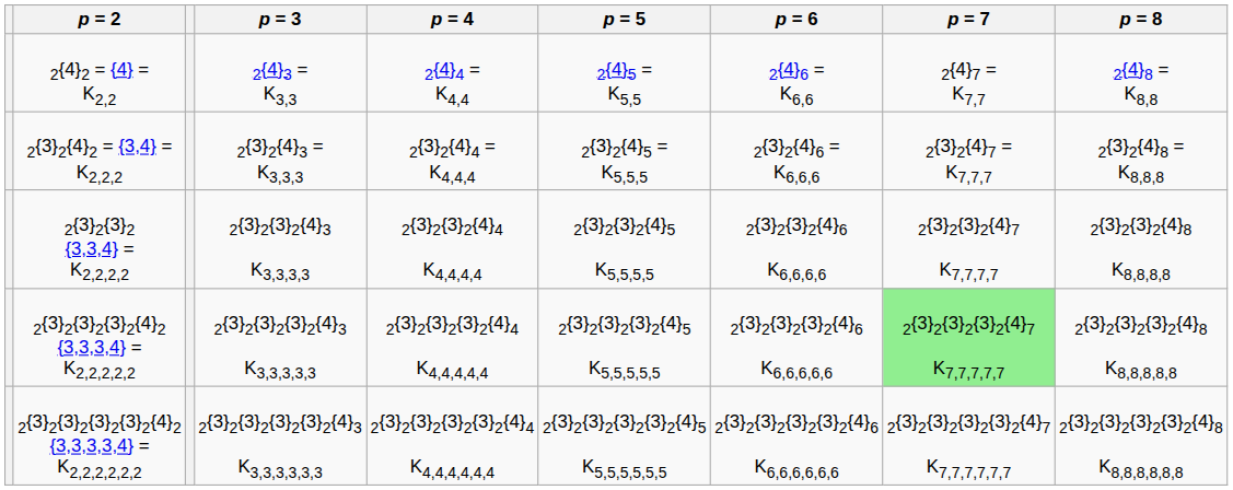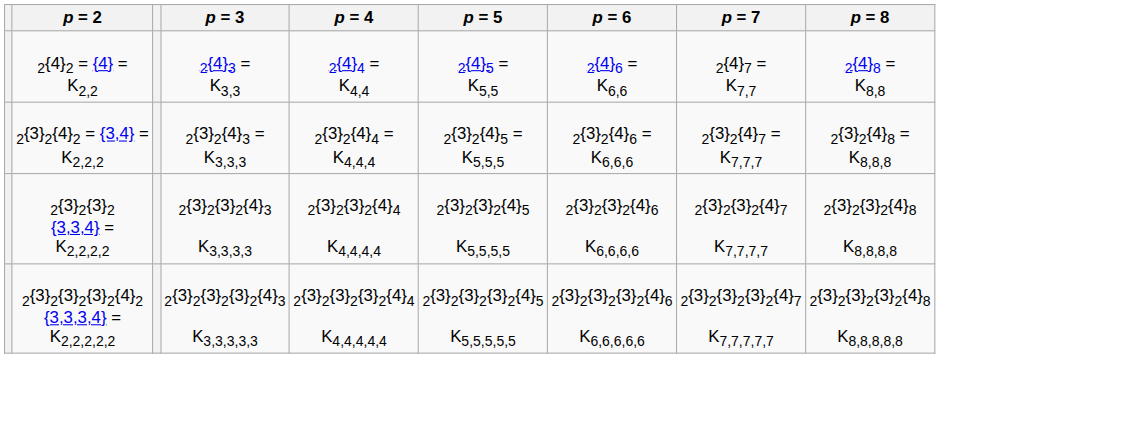2{3}2{3}2{3}2{4}2 {3,3,3,4} = K2,2,2,2,2 | p = 7: lightgreen background -> no background
- row: 2{3}2{3}2{3}2{3}2{4}2 {3,3,3,3,4} = K2,2,2,2,2,2 | 2{3}2{3}2{3}2{3}2{4}3 K3,3,3,3,3,3 | 2{3}2{3}2{3}2{3}2{4}4 K4,4,4,4,4,4 | 2{3}2{3}2{3}2{3}2{4}5 K5,5,5,5,5,5 | 2{3}2{3}2{3}2{3}2{4}6 K6,6,6,6,6,6 | 2{3}2{3}2{3}2{3}2{4}7 K7,7,7,7,7,7 | 2{3}2{3}2{3}2{3}2{4}8 K8,8,8,8,8,8
